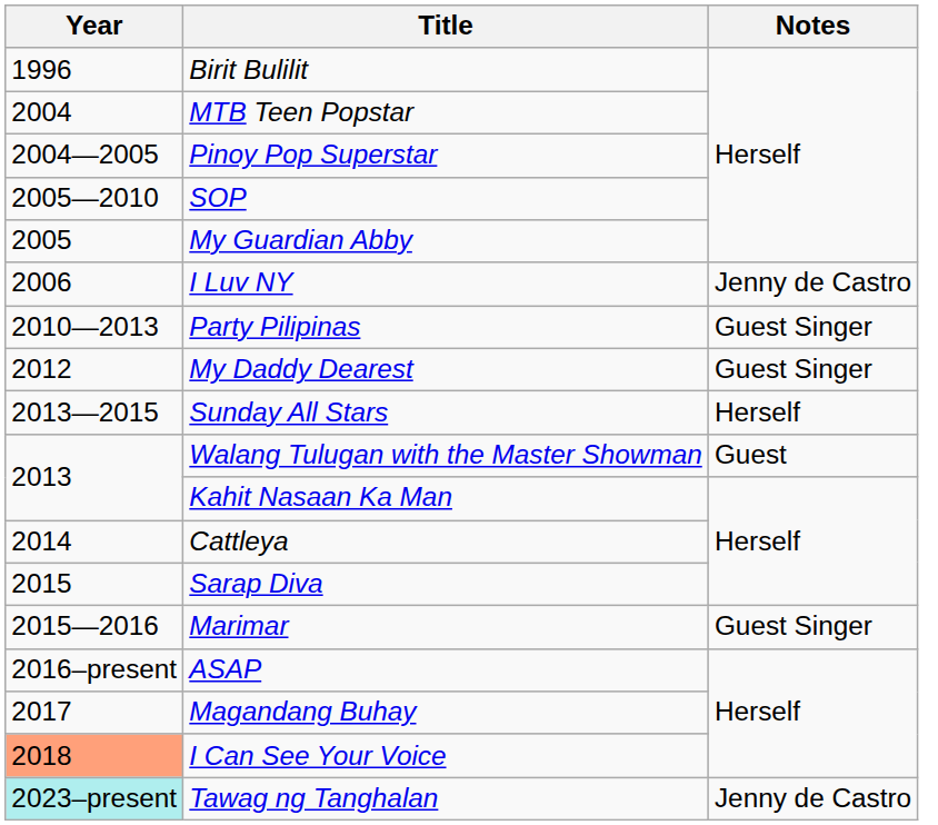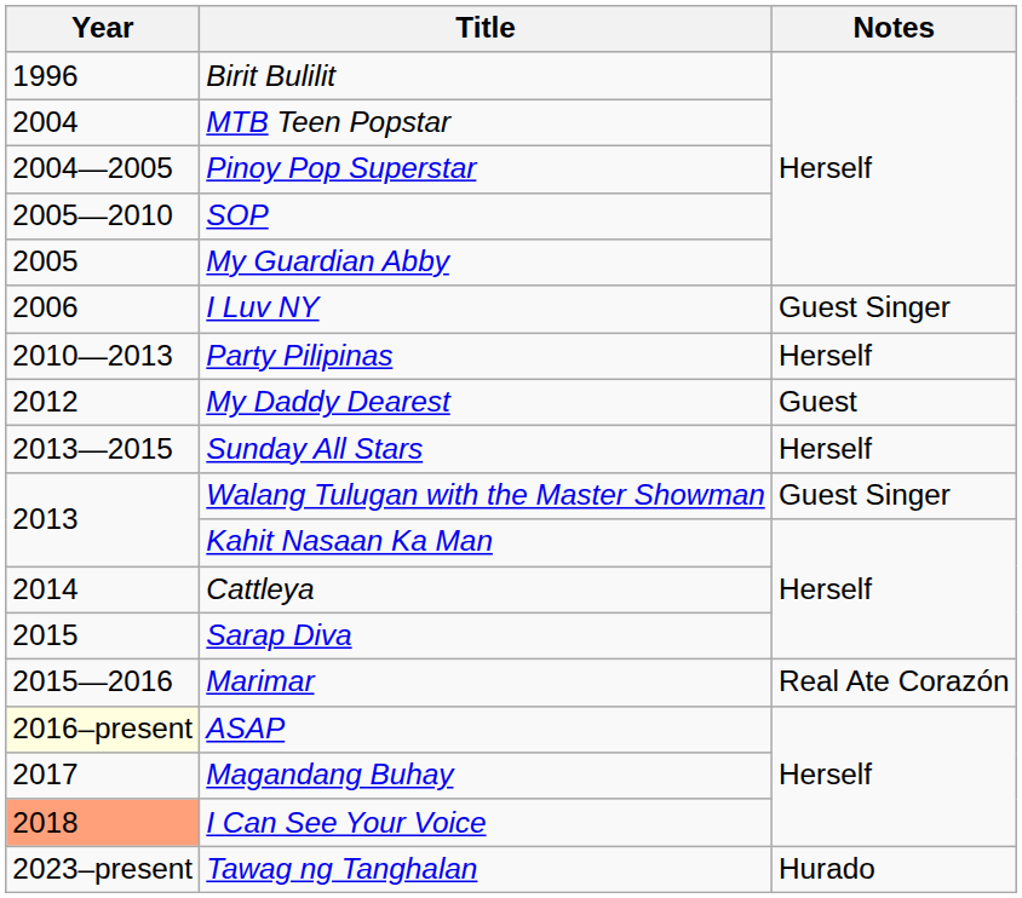I Luv NY | Notes: Jenny de Castro -> Guest Singer
Party Pilipinas | Notes: Guest Singer -> Herself
My Daddy Dearest | Notes: Guest Singer -> Guest
Walang Tulugan with the Master Showman | Notes: Guest -> Guest Singer
Marimar | Notes: Guest Singer -> Real Ate Corazón
ASAP | Year: no background -> lightyellow background
Tawag ng Tanghalan | Year: paleturquoise background -> no background
Tawag ng Tanghalan | Notes: Jenny de Castro -> Hurado
